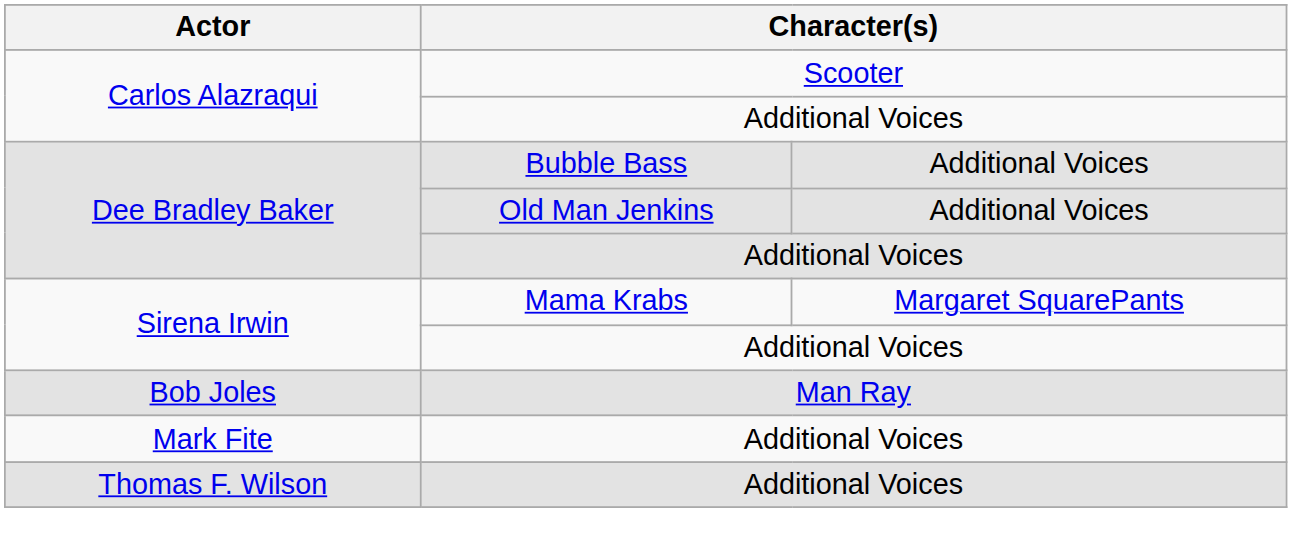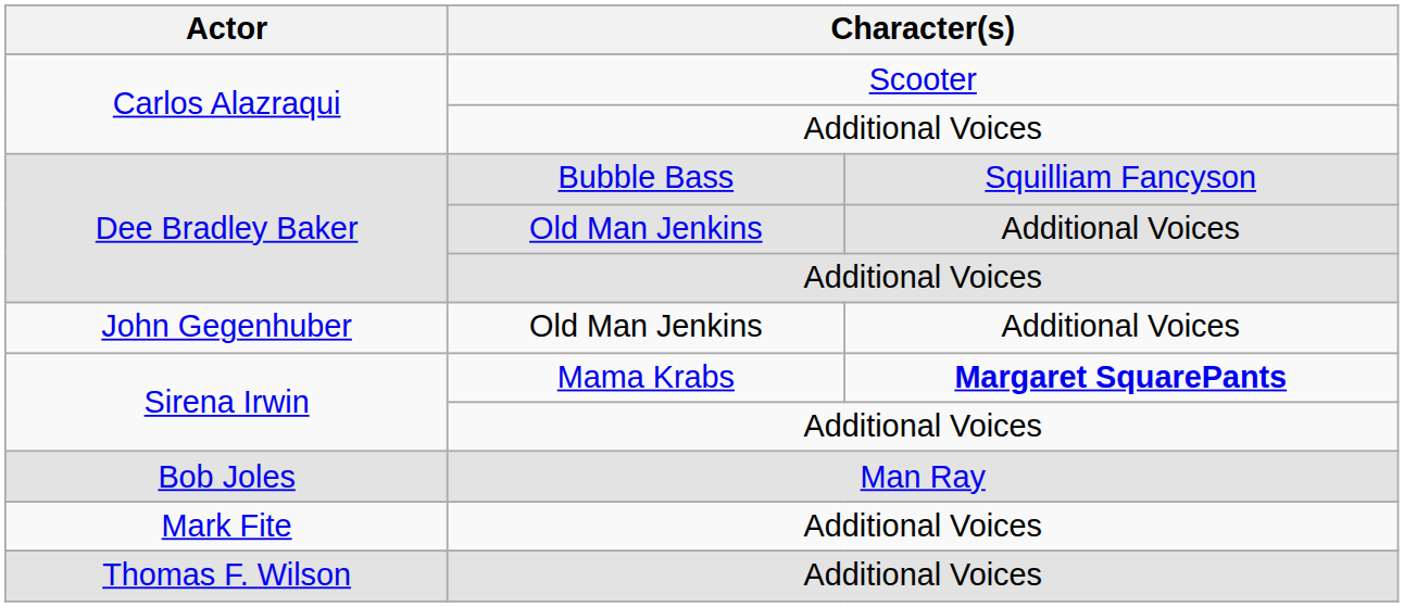Dee Bradley Baker / Bubble Bass | column 3: Additional Voices -> Squilliam Fancyson
+ row: John Gegenhuber | Old Man Jenkins | Additional Voices
Sirena Irwin / Mama Krabs | column 3: normal -> bold
